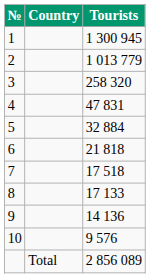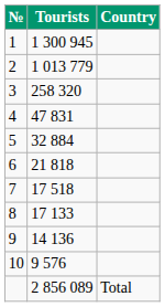columns swapped: Country <-> Tourists
